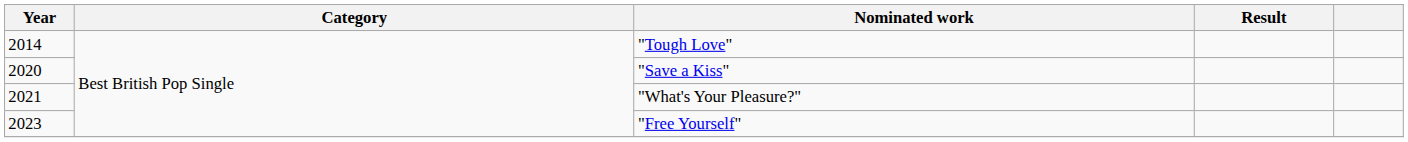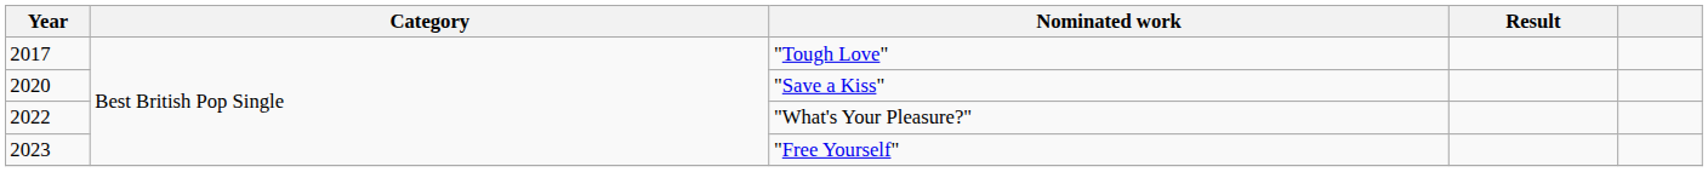"Tough Love" | Year: 2014 -> 2017
"What's Your Pleasure?" | Year: 2021 -> 2022
